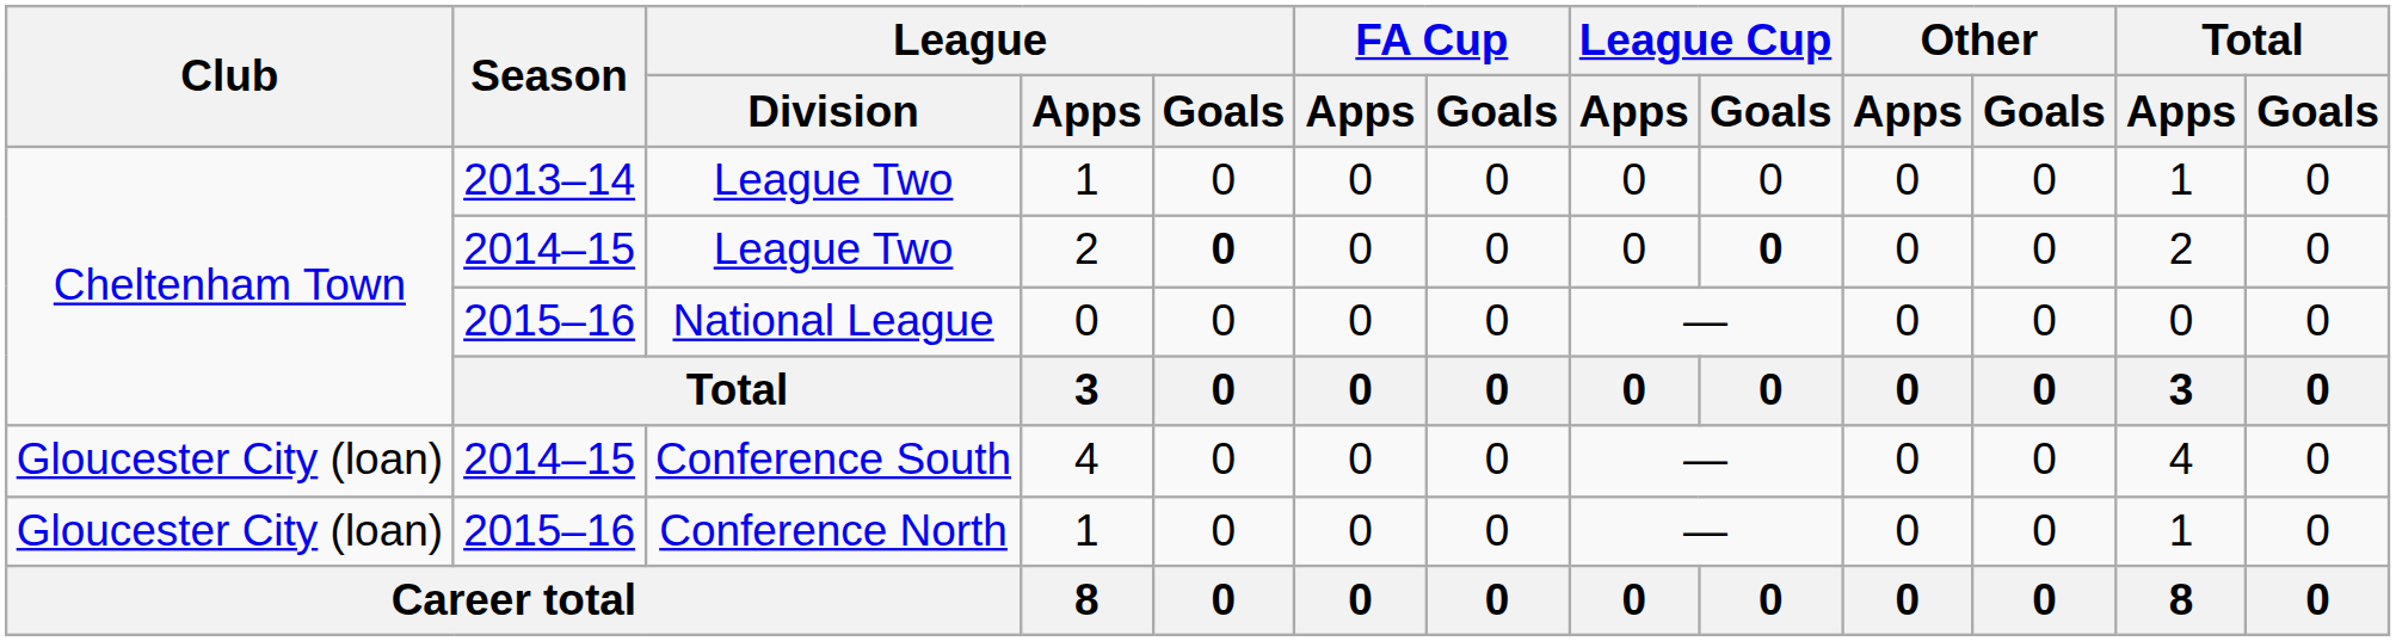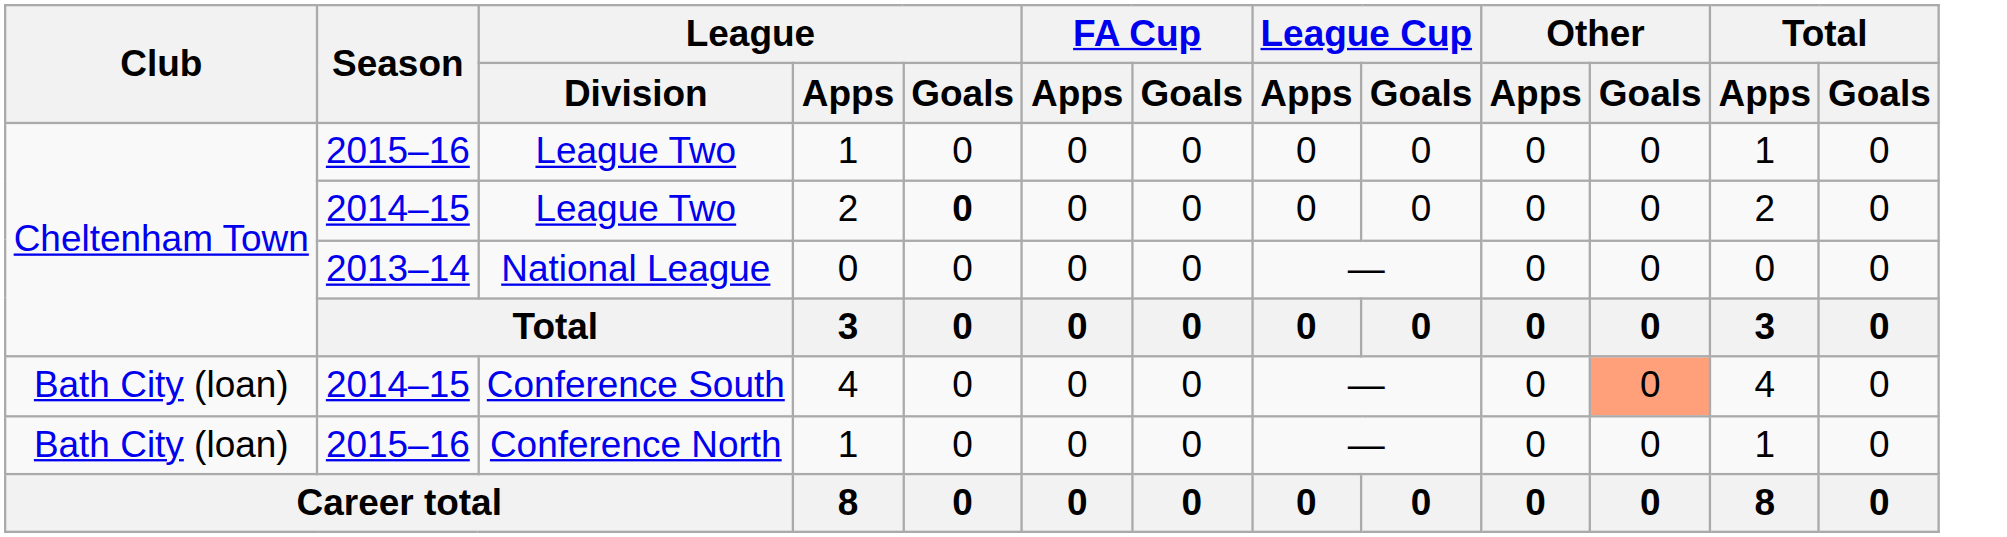League Two / 1 | Season: 2013–14 -> 2015–16
League Two / 2 | League Cup / Goals: bold -> normal
National League | Season: 2015–16 -> 2013–14
Conference South | Club: Gloucester City (loan) -> Bath City (loan)
Conference South | Other / Goals: no background -> lightsalmon background
Conference North | Club: Gloucester City (loan) -> Bath City (loan)
